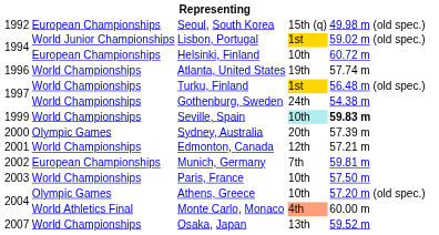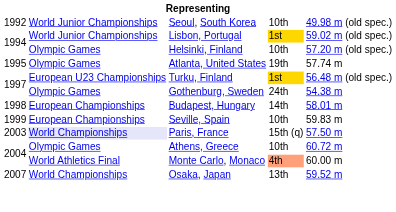Seoul, South Korea | column 2: European Championships -> World Junior Championships
Seoul, South Korea | column 4: 15th (q) -> 10th
Helsinki, Finland | column 2: European Championships -> Olympic Games
Helsinki, Finland | column 5: 60.72 m -> 57.20 m (old spec.)
Atlanta, United States | column 1: 1996 -> 1995
Atlanta, United States | column 2: World Championships -> Olympic Games
Turku, Finland | column 2: World Championships -> European U23 Championships
Gothenburg, Sweden | column 2: World Championships -> Olympic Games
+ row: 1998 | European Championships | Budapest, Hungary | 14th | 58.01 m
Seville, Spain | column 2: World Championships -> European Championships
Seville, Spain | column 4: paleturquoise background -> no background
Seville, Spain | column 5: bold -> normal
- row: 2000 | Olympic Games | Sydney, Australia | 20th | 57.39 m
- row: 2001 | World Championships | Edmonton, Canada | 12th | 57.21 m
- row: 2002 | European Championships | Munich, Germany | 7th | 59.81 m
Paris, France | column 2: no background -> lavender background
Paris, France | column 4: 10th -> 15th (q)
Athens, Greece | column 5: 57.20 m (old spec.) -> 60.72 m
